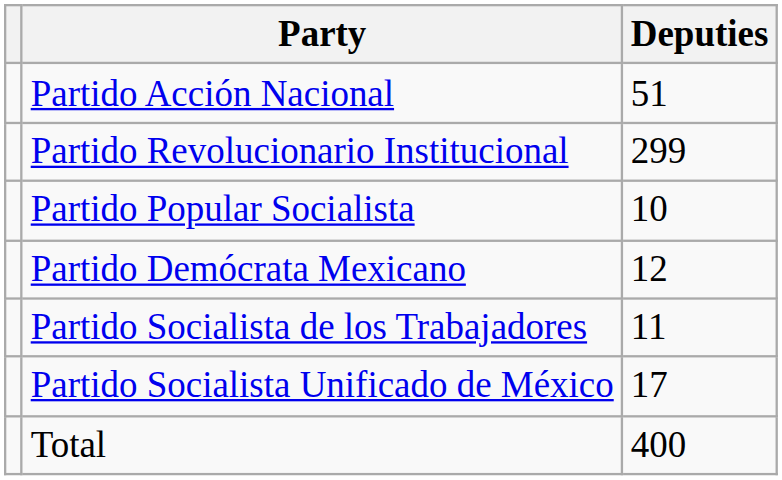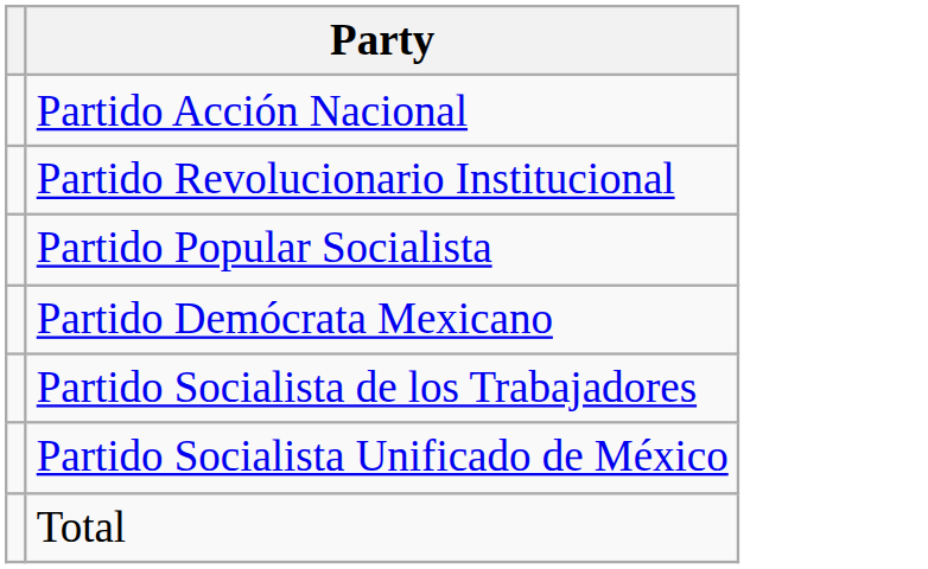- column: Deputies | 51 | 299 | 10 | 12 | 11 | 17 | 400
